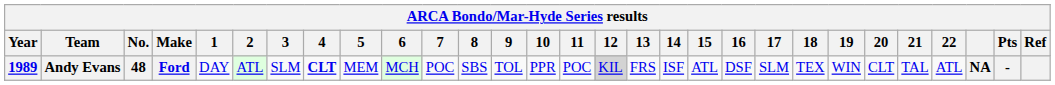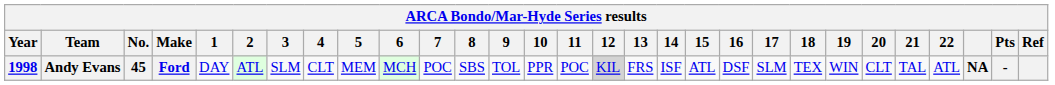Andy Evans | Year: 1989 -> 1998
Andy Evans | No.: 48 -> 45
Andy Evans | 4: bold -> normal
